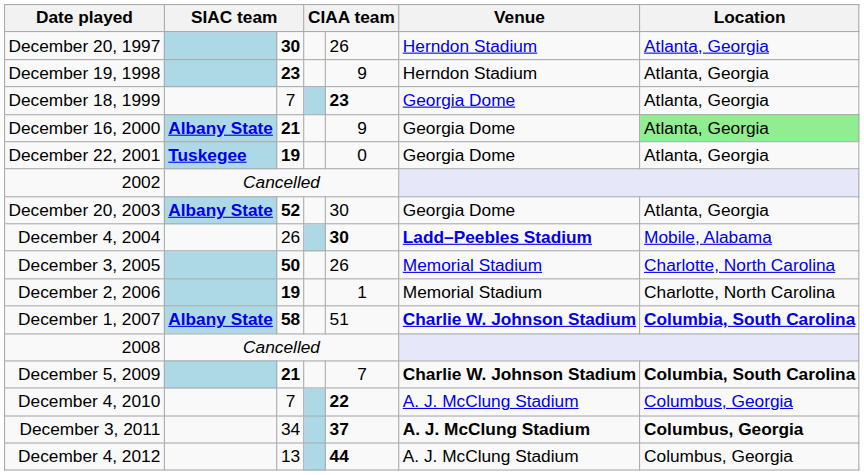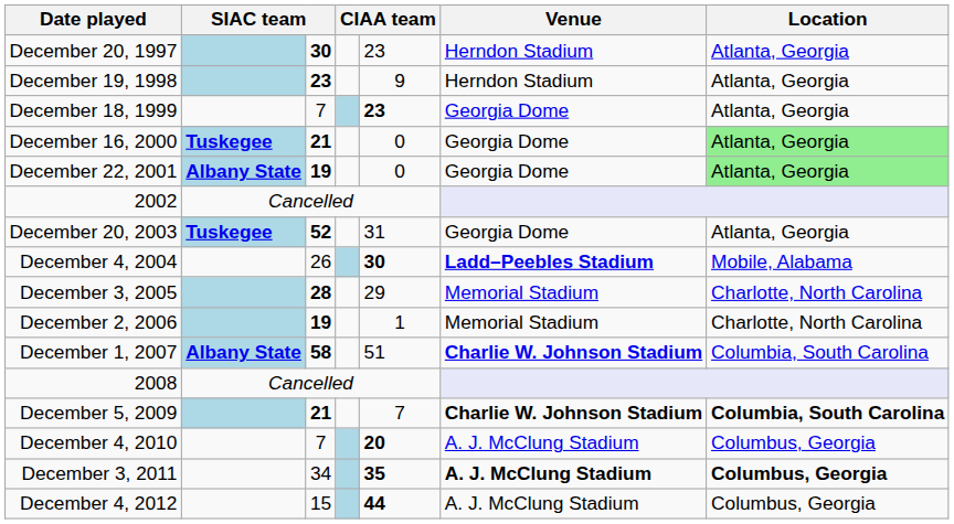December 20, 1997 | column 5: 26 -> 23
December 16, 2000 | column 2: Albany State -> Tuskegee
December 16, 2000 | column 5: 9 -> 0
December 22, 2001 | column 2: Tuskegee -> Albany State
December 22, 2001 | Location: no background -> lightgreen background
December 20, 2003 | column 2: Albany State -> Tuskegee
December 20, 2003 | column 5: 30 -> 31
December 3, 2005 | column 3: 50 -> 28
December 3, 2005 | column 5: 26 -> 29
December 1, 2007 | Location: bold -> normal
December 4, 2010 | column 5: 22 -> 20
December 3, 2011 | column 5: 37 -> 35
December 4, 2012 | column 3: 13 -> 15
